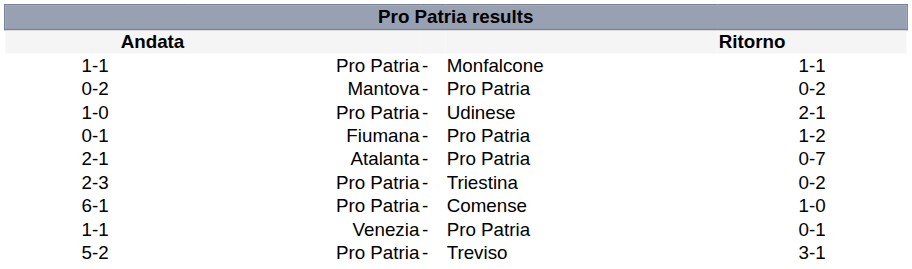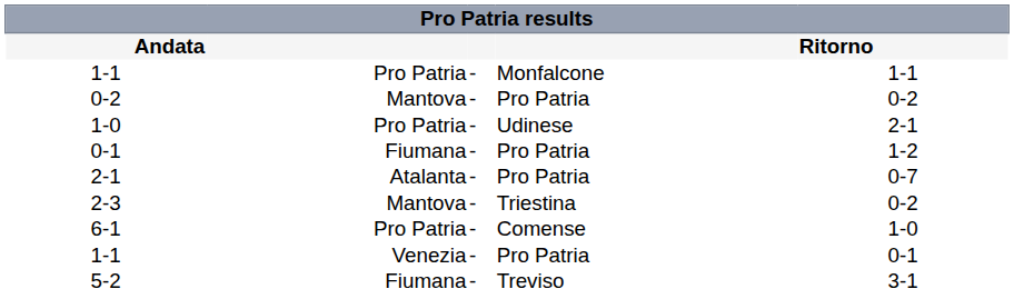2-3 | column 2: Pro Patria -> Mantova
5-2 | column 2: Pro Patria -> Fiumana
